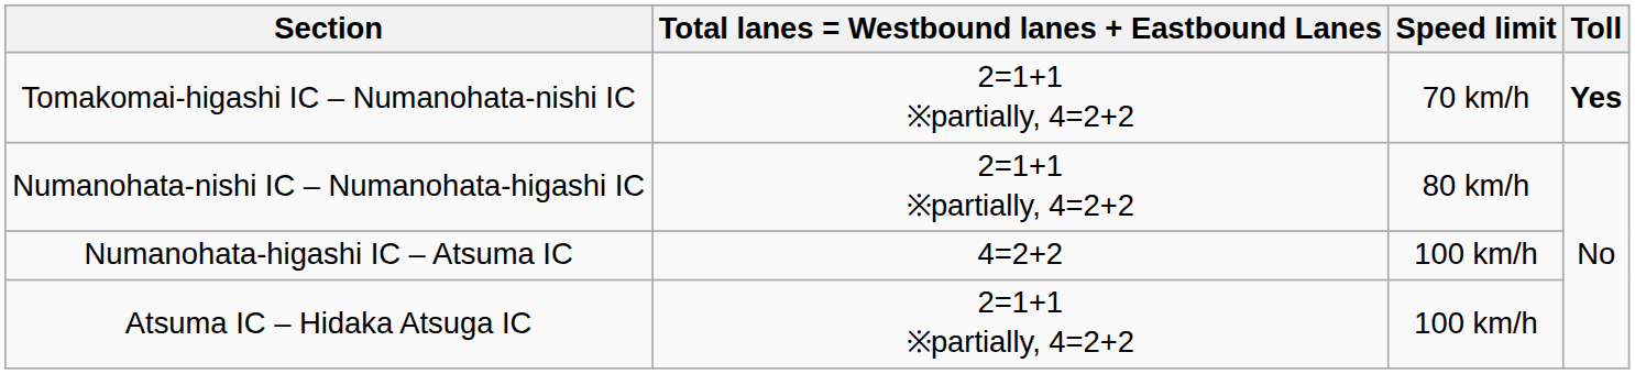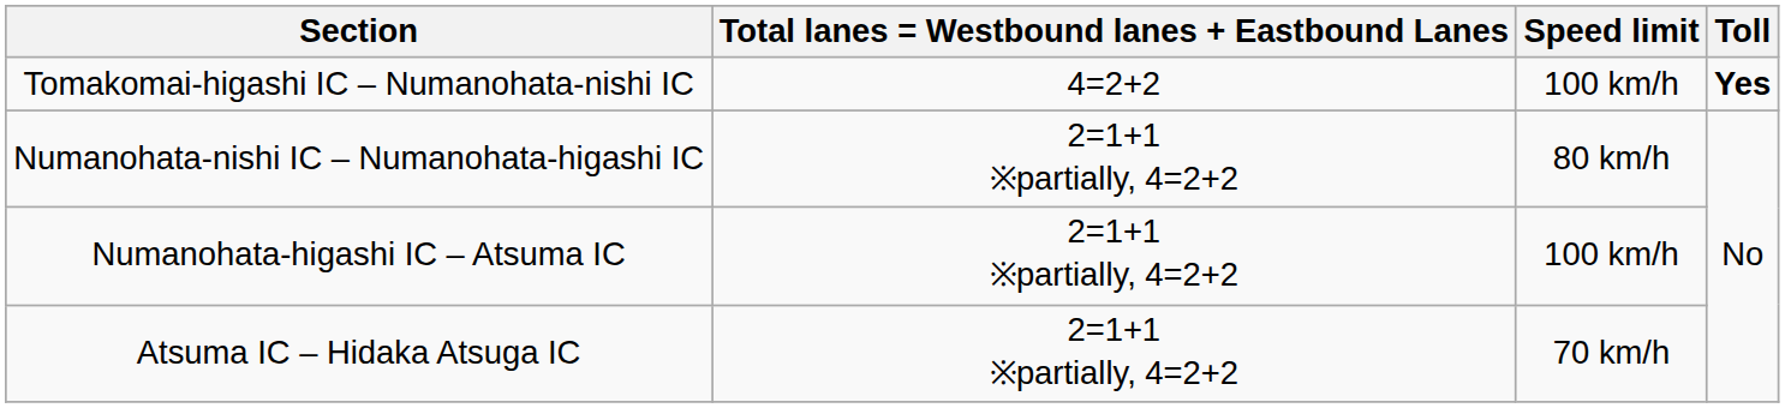Tomakomai-higashi IC – Numanohata-nishi IC | Total lanes = Westbound lanes + Eastbound Lanes: 2=1+1 ※partially, 4=2+2 -> 4=2+2
Tomakomai-higashi IC – Numanohata-nishi IC | Speed limit: 70 km/h -> 100 km/h
Numanohata-higashi IC – Atsuma IC | Total lanes = Westbound lanes + Eastbound Lanes: 4=2+2 -> 2=1+1 ※partially, 4=2+2
Atsuma IC – Hidaka Atsuga IC | Speed limit: 100 km/h -> 70 km/h
